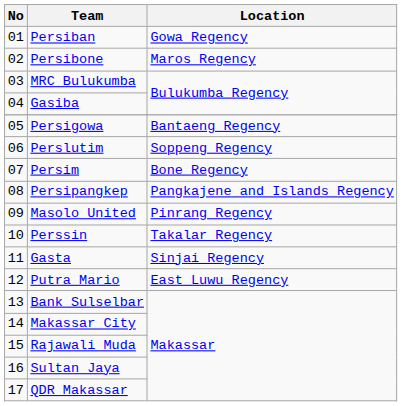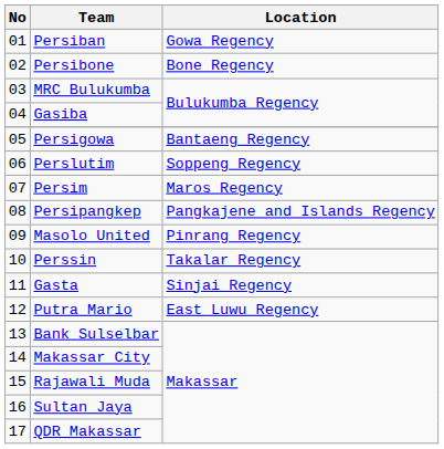Persibone | Location: Maros Regency -> Bone Regency
Persim | Location: Bone Regency -> Maros Regency
